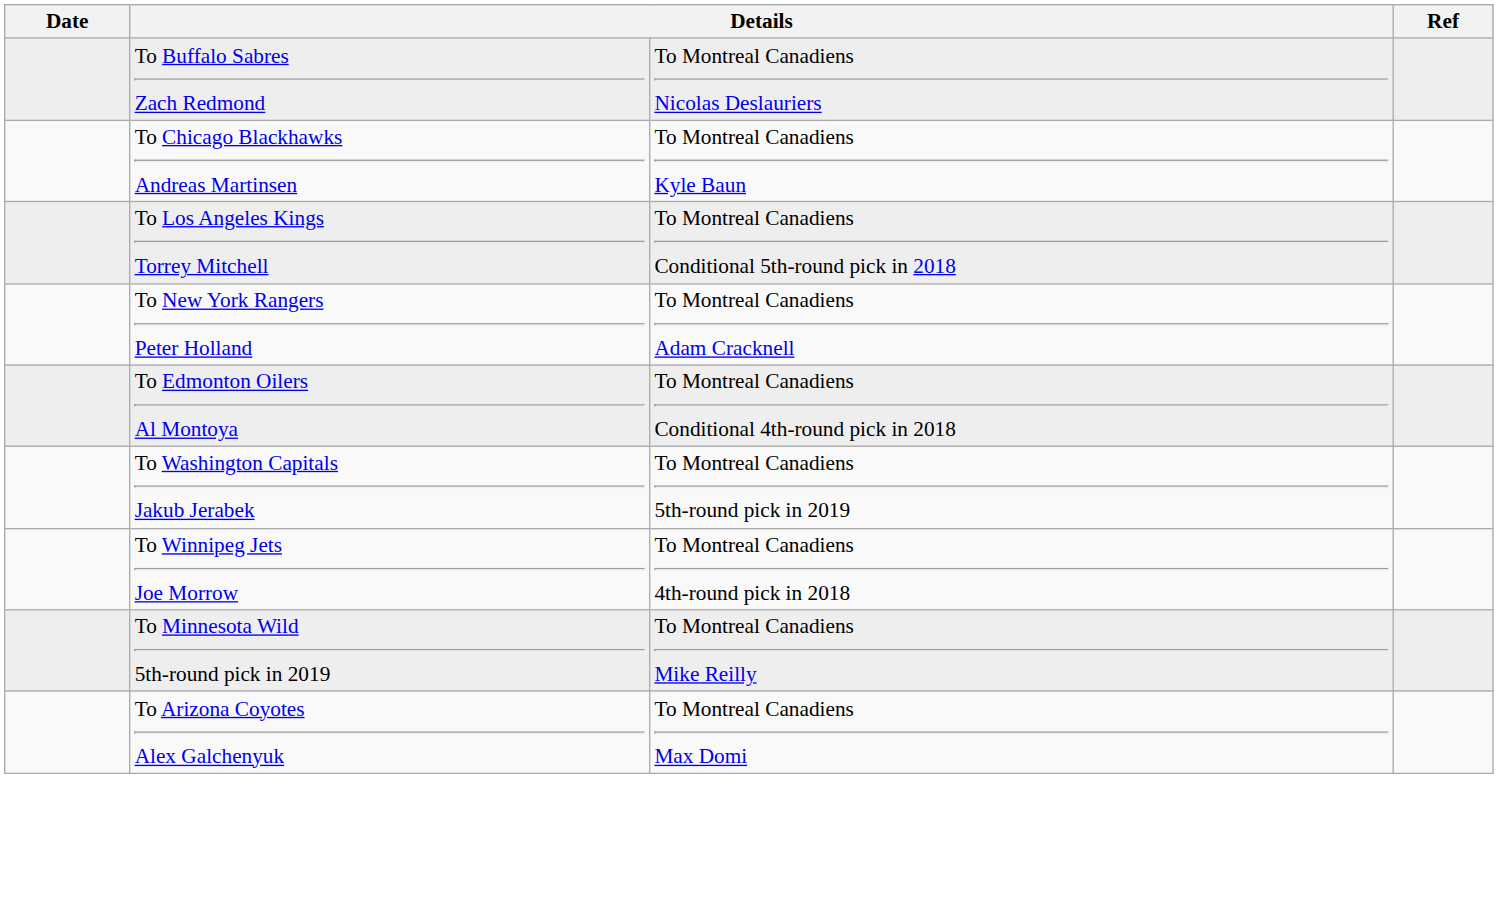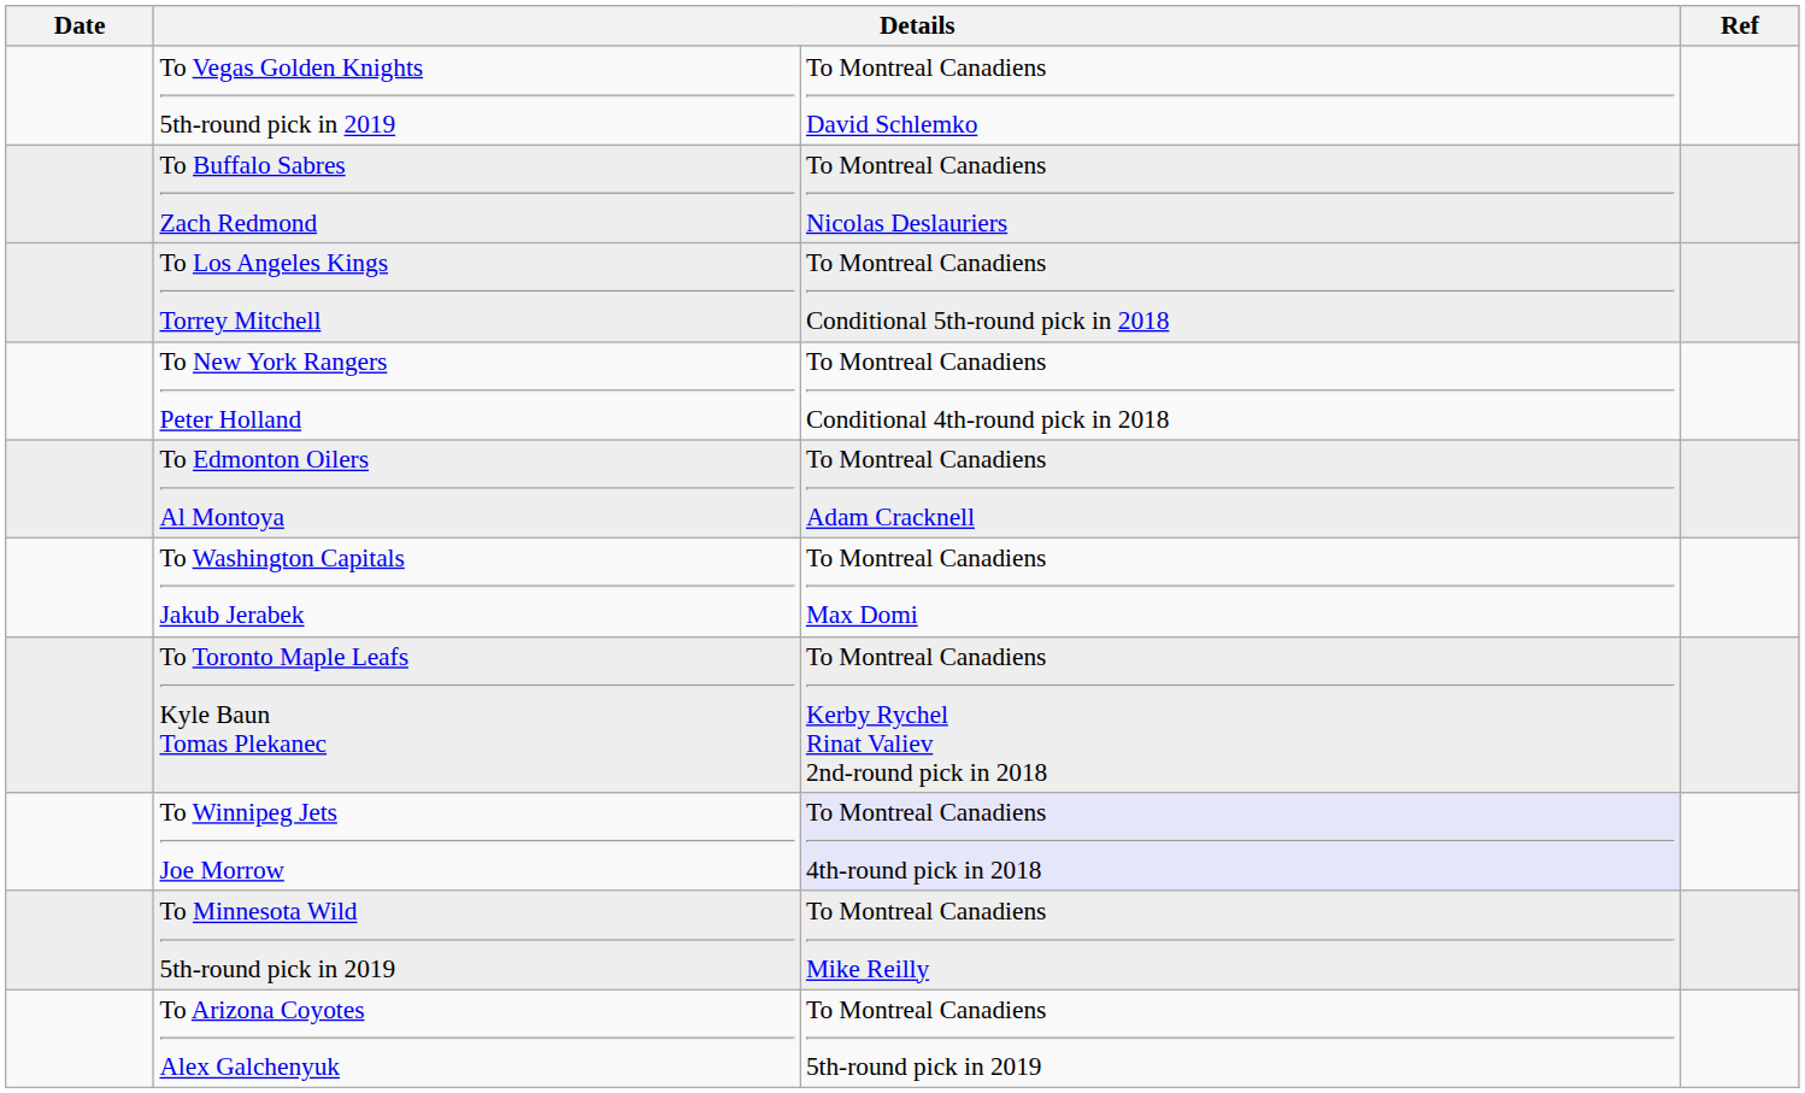+ row: To Vegas Golden Knights 5th-round pick in 2019 | To Montreal Canadiens David Schlemko
- row: To Chicago Blackhawks Andreas Martinsen | To Montreal Canadiens Kyle Baun
To New York Rangers Peter Holland | column 3: To Montreal Canadiens Adam Cracknell -> To Montreal Canadiens Conditional 4th-round pick in 2018
To Edmonton Oilers Al Montoya | column 3: To Montreal Canadiens Conditional 4th-round pick in 2018 -> To Montreal Canadiens Adam Cracknell
To Washington Capitals Jakub Jerabek | column 3: To Montreal Canadiens 5th-round pick in 2019 -> To Montreal Canadiens Max Domi
+ row: To Toronto Maple Leafs Kyle Baun Tomas Plekanec | To Montreal Canadiens Kerby Rychel Rinat Valiev 2nd-round pick in 2018
To Winnipeg Jets Joe Morrow | column 3: no background -> lavender background
To Arizona Coyotes Alex Galchenyuk | column 3: To Montreal Canadiens Max Domi -> To Montreal Canadiens 5th-round pick in 2019
